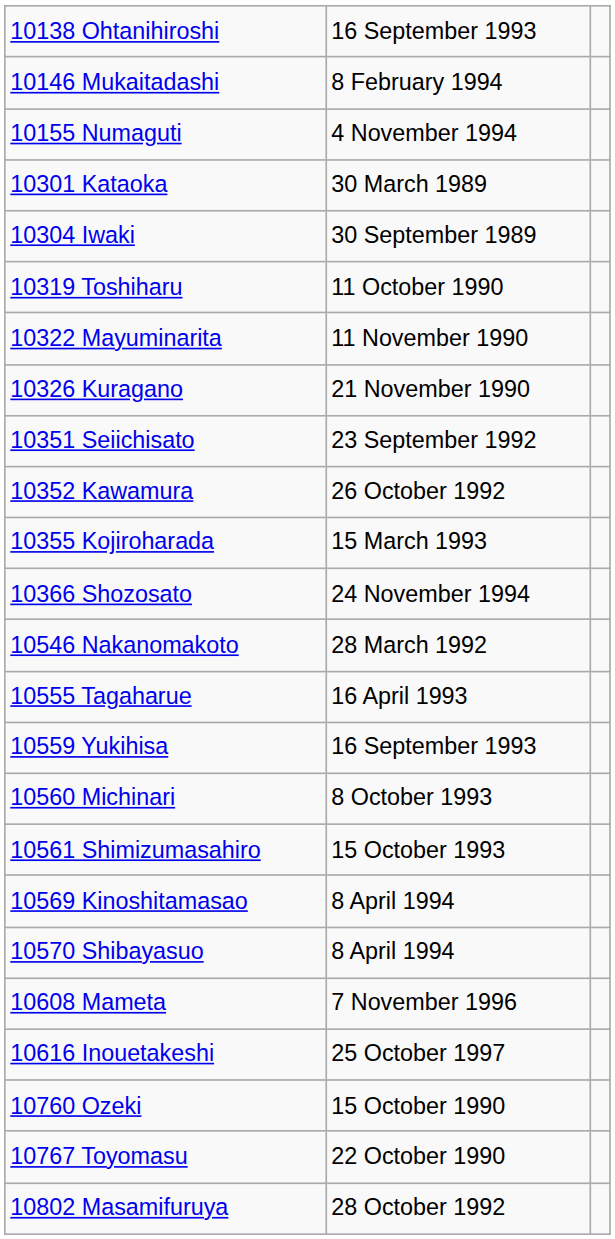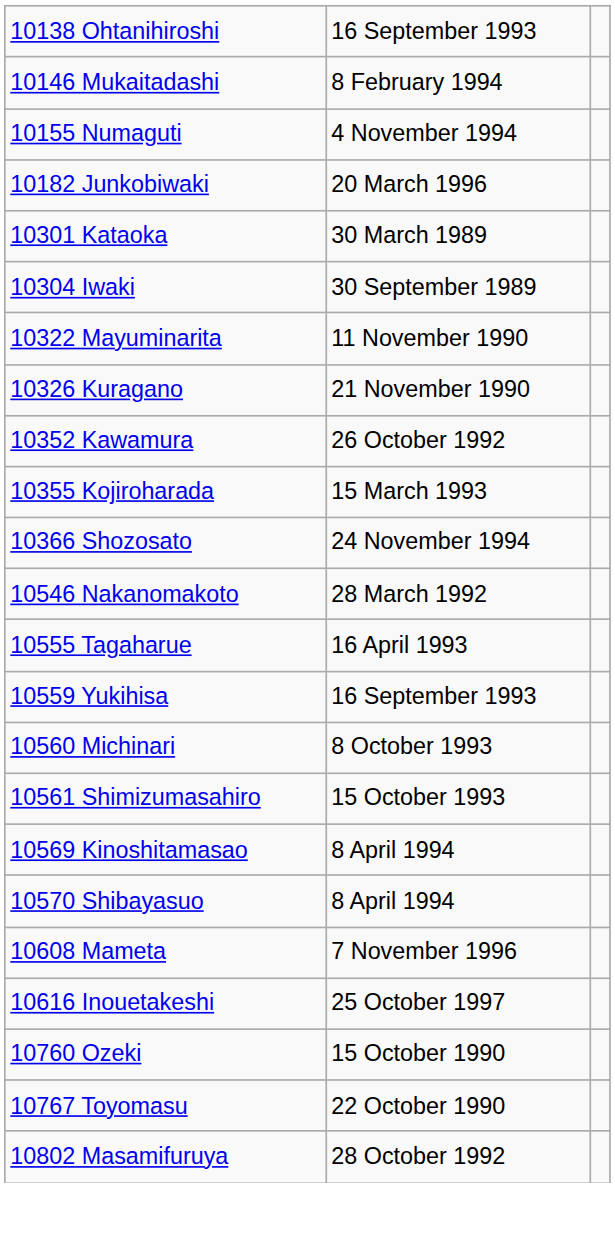+ row: 10182 Junkobiwaki | 20 March 1996
- row: 10319 Toshiharu | 11 October 1990
- row: 10351 Seiichisato | 23 September 1992
